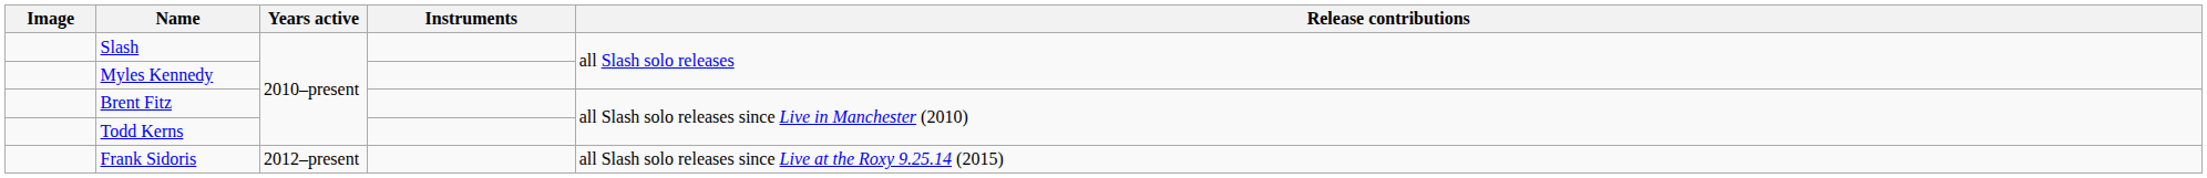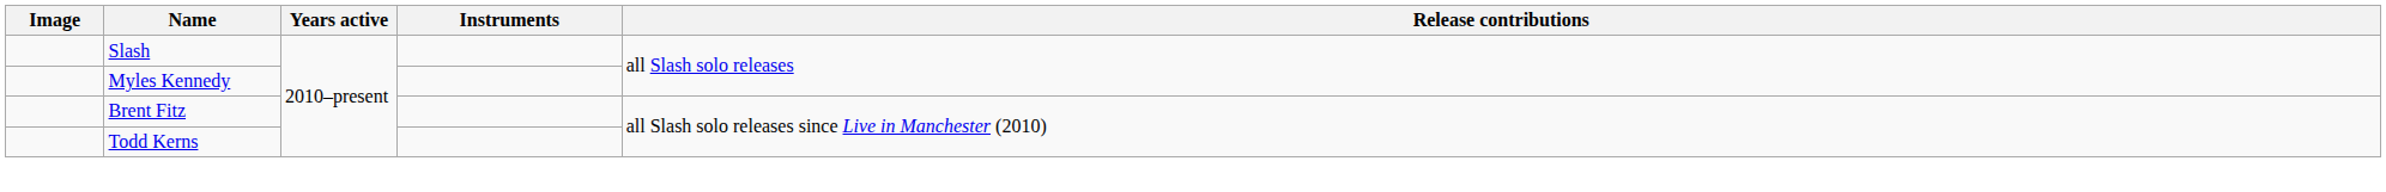- row: Frank Sidoris | 2012–present | all Slash solo releases since Live at the Roxy 9.25.14 (2015)
